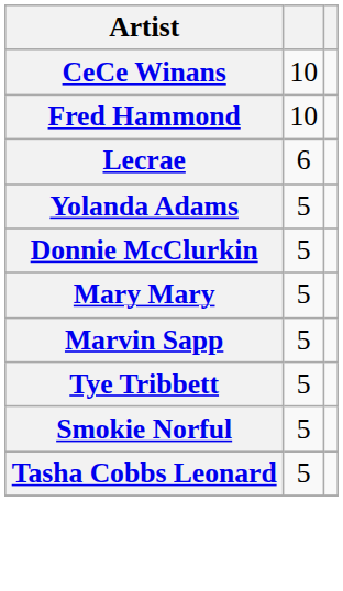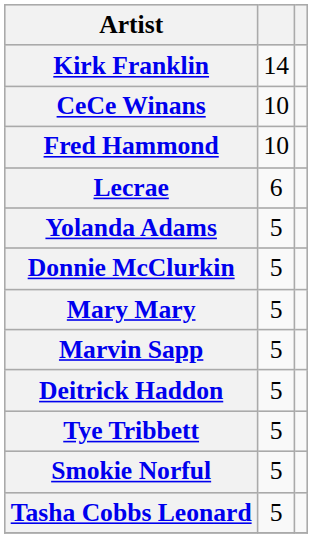+ row: Kirk Franklin | 14
+ row: Deitrick Haddon | 5
